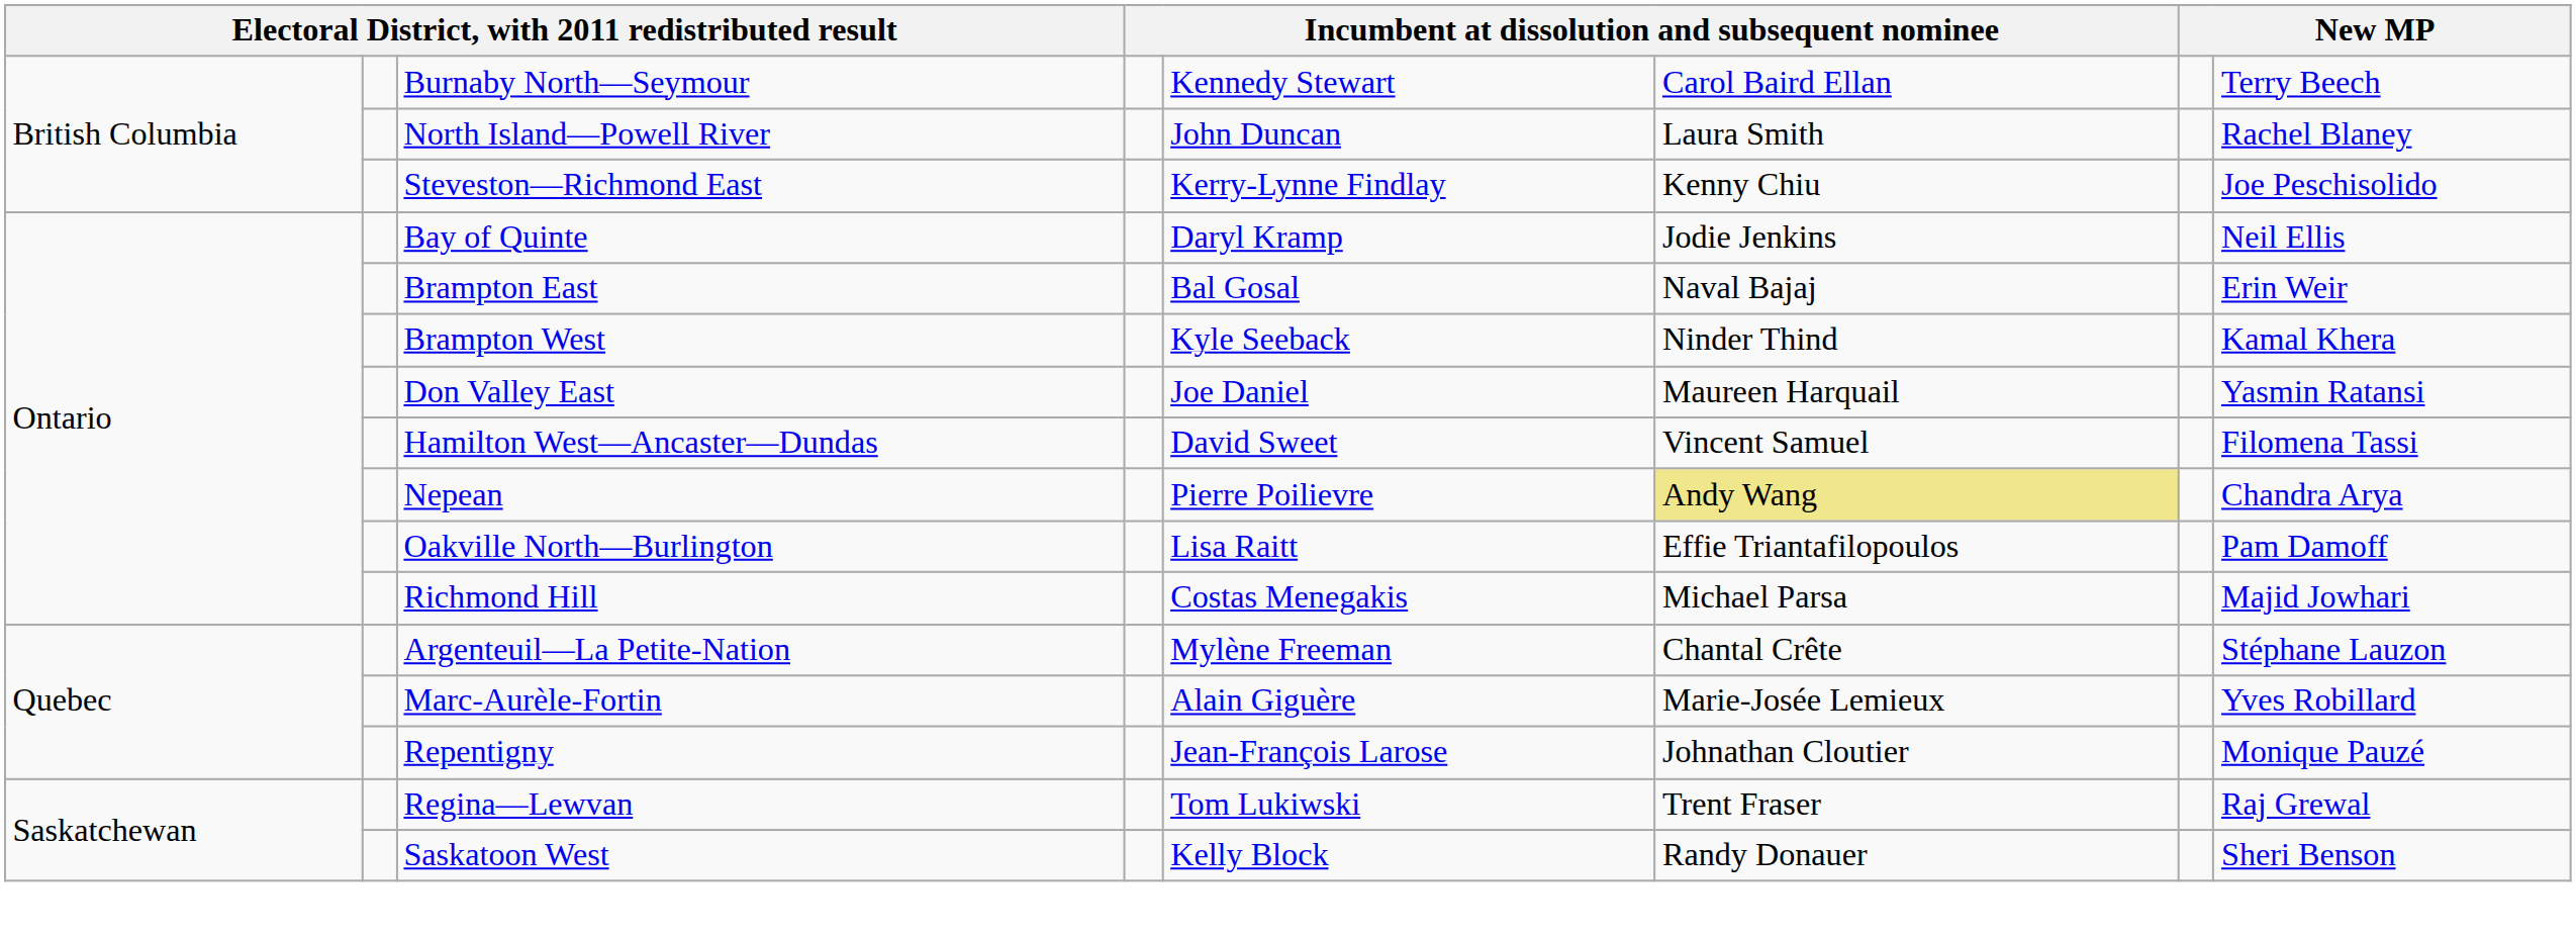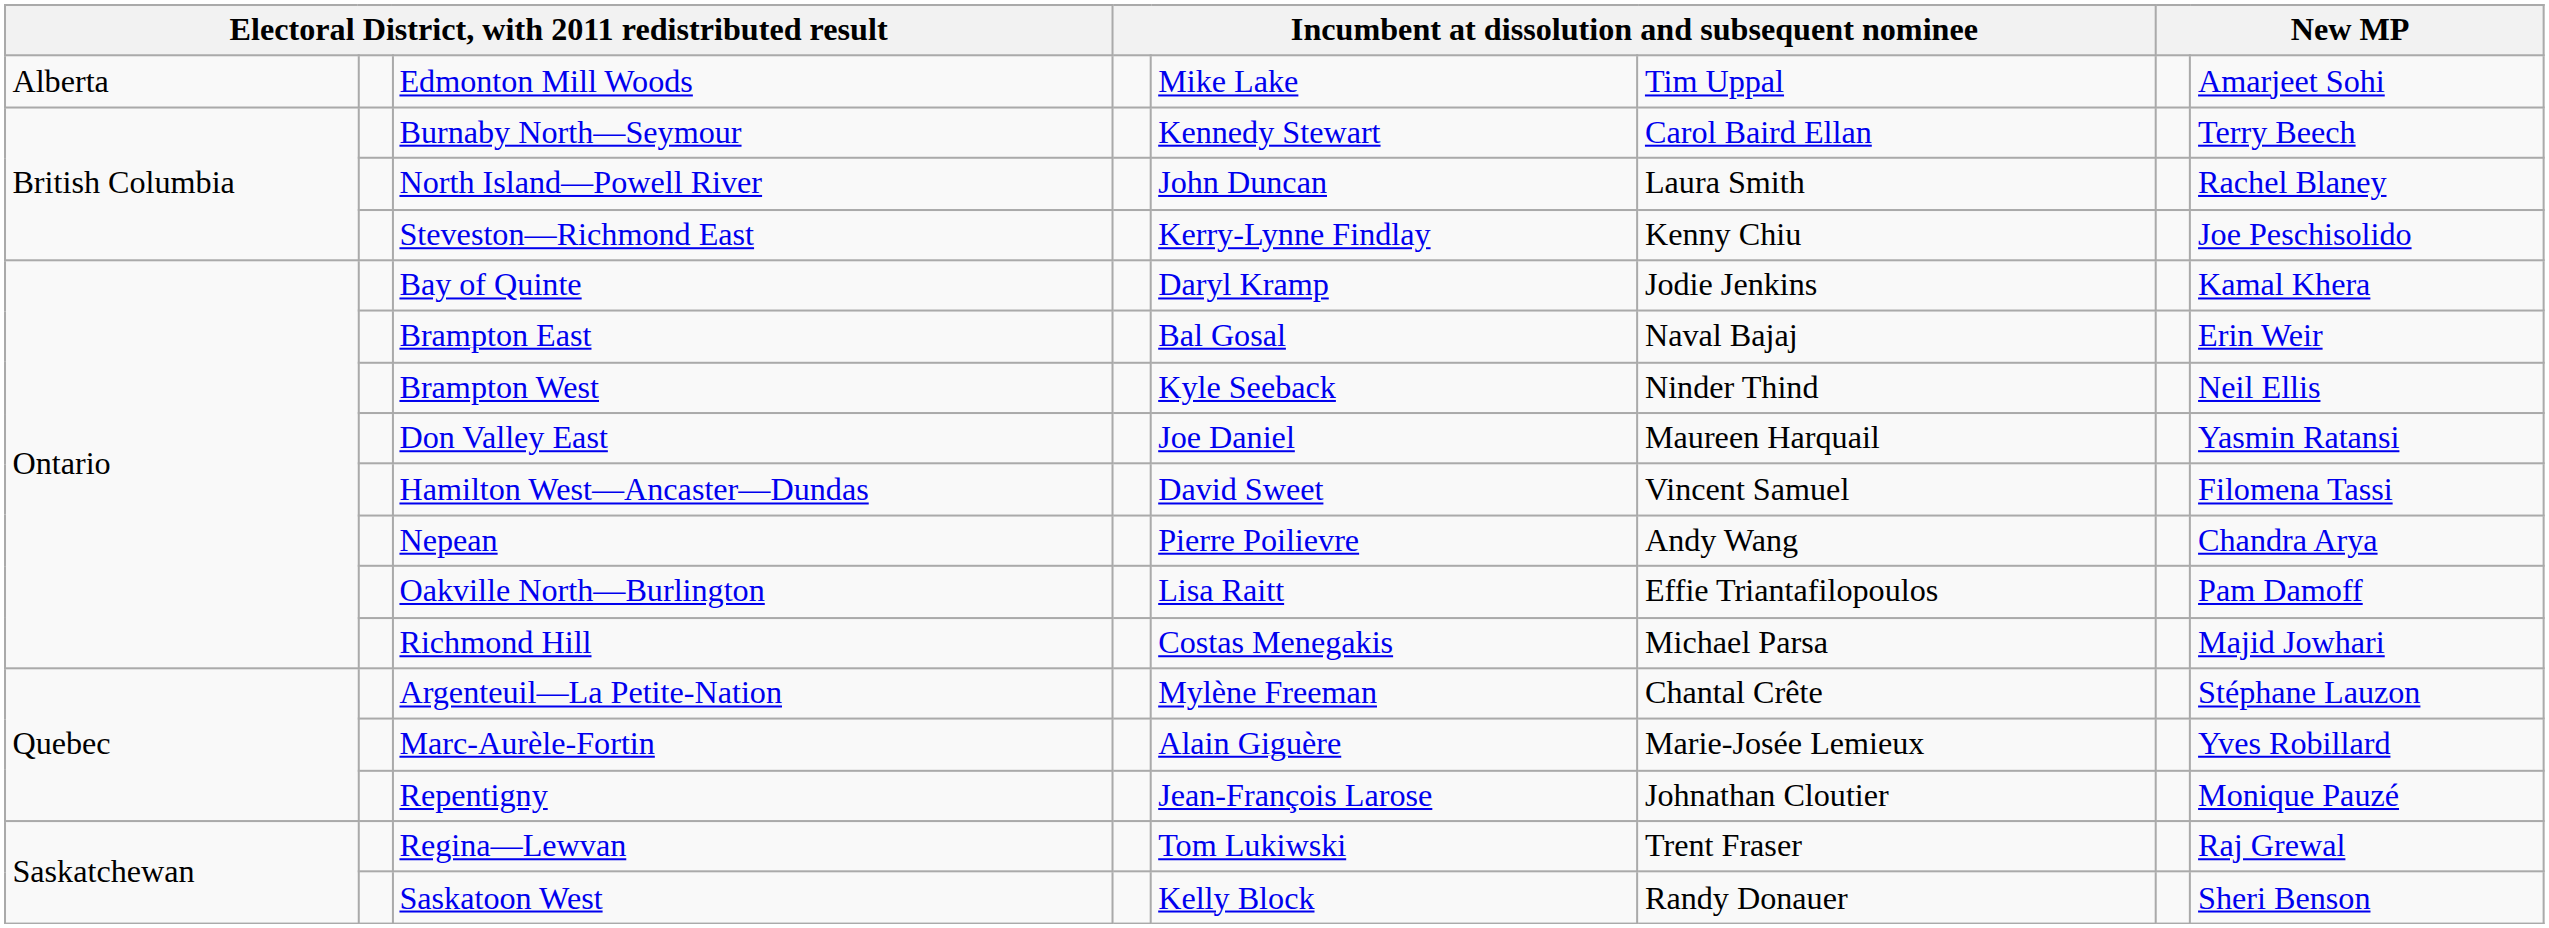+ row: Alberta | Edmonton Mill Woods | Mike Lake | Tim Uppal | Amarjeet Sohi
Bay of Quinte | column 8: Neil Ellis -> Kamal Khera
Brampton West | column 8: Kamal Khera -> Neil Ellis
Nepean | column 6: khaki background -> no background
